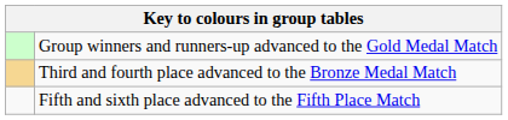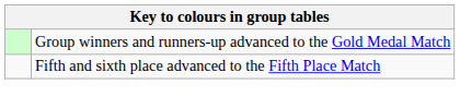- row: Third and fourth place advanced to the Bronze Medal Match
